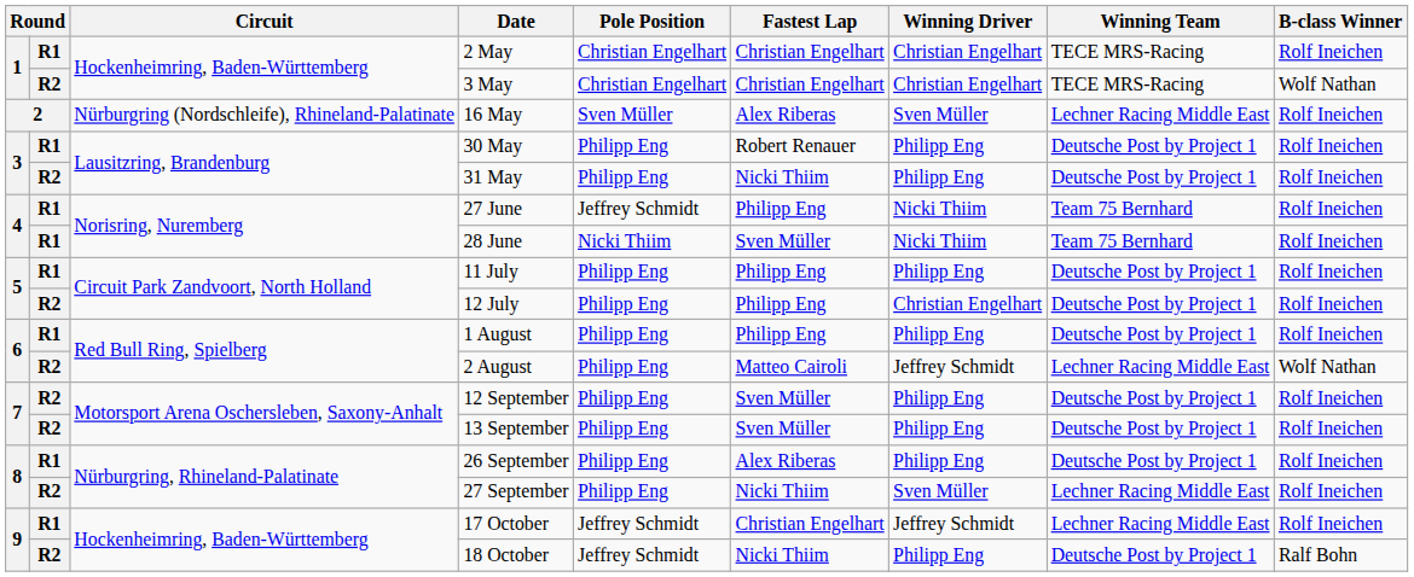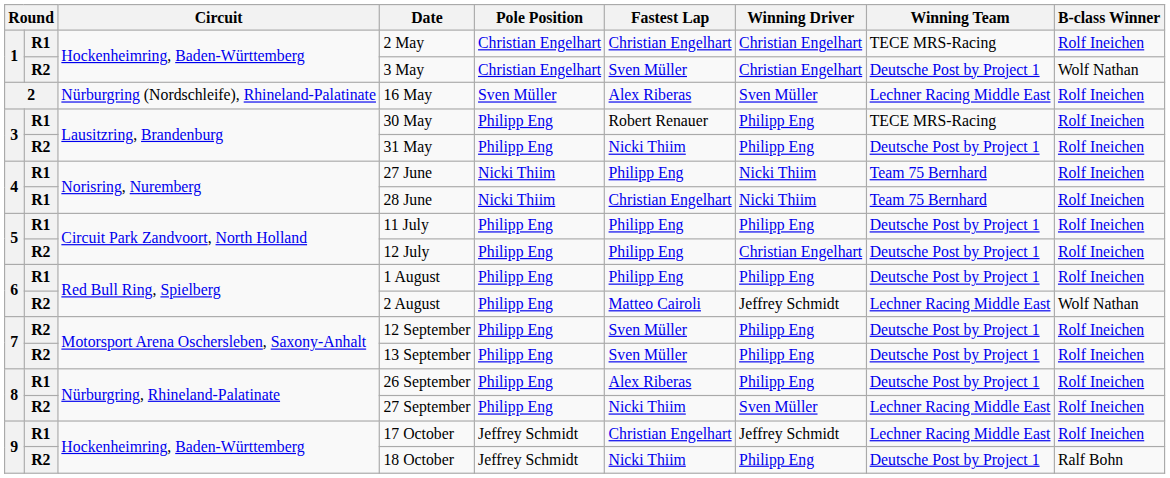3 May | Fastest Lap: Christian Engelhart -> Sven Müller
3 May | Winning Team: TECE MRS-Racing -> Deutsche Post by Project 1
30 May | Winning Team: Deutsche Post by Project 1 -> TECE MRS-Racing
27 June | Pole Position: Jeffrey Schmidt -> Nicki Thiim
28 June | Fastest Lap: Sven Müller -> Christian Engelhart
